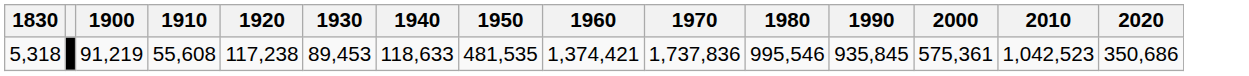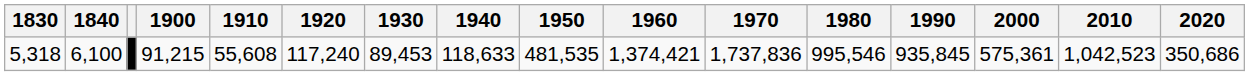+ column: 1840 | 6,100
5,318 | 1900: 91,219 -> 91,215
5,318 | 1920: 117,238 -> 117,240
